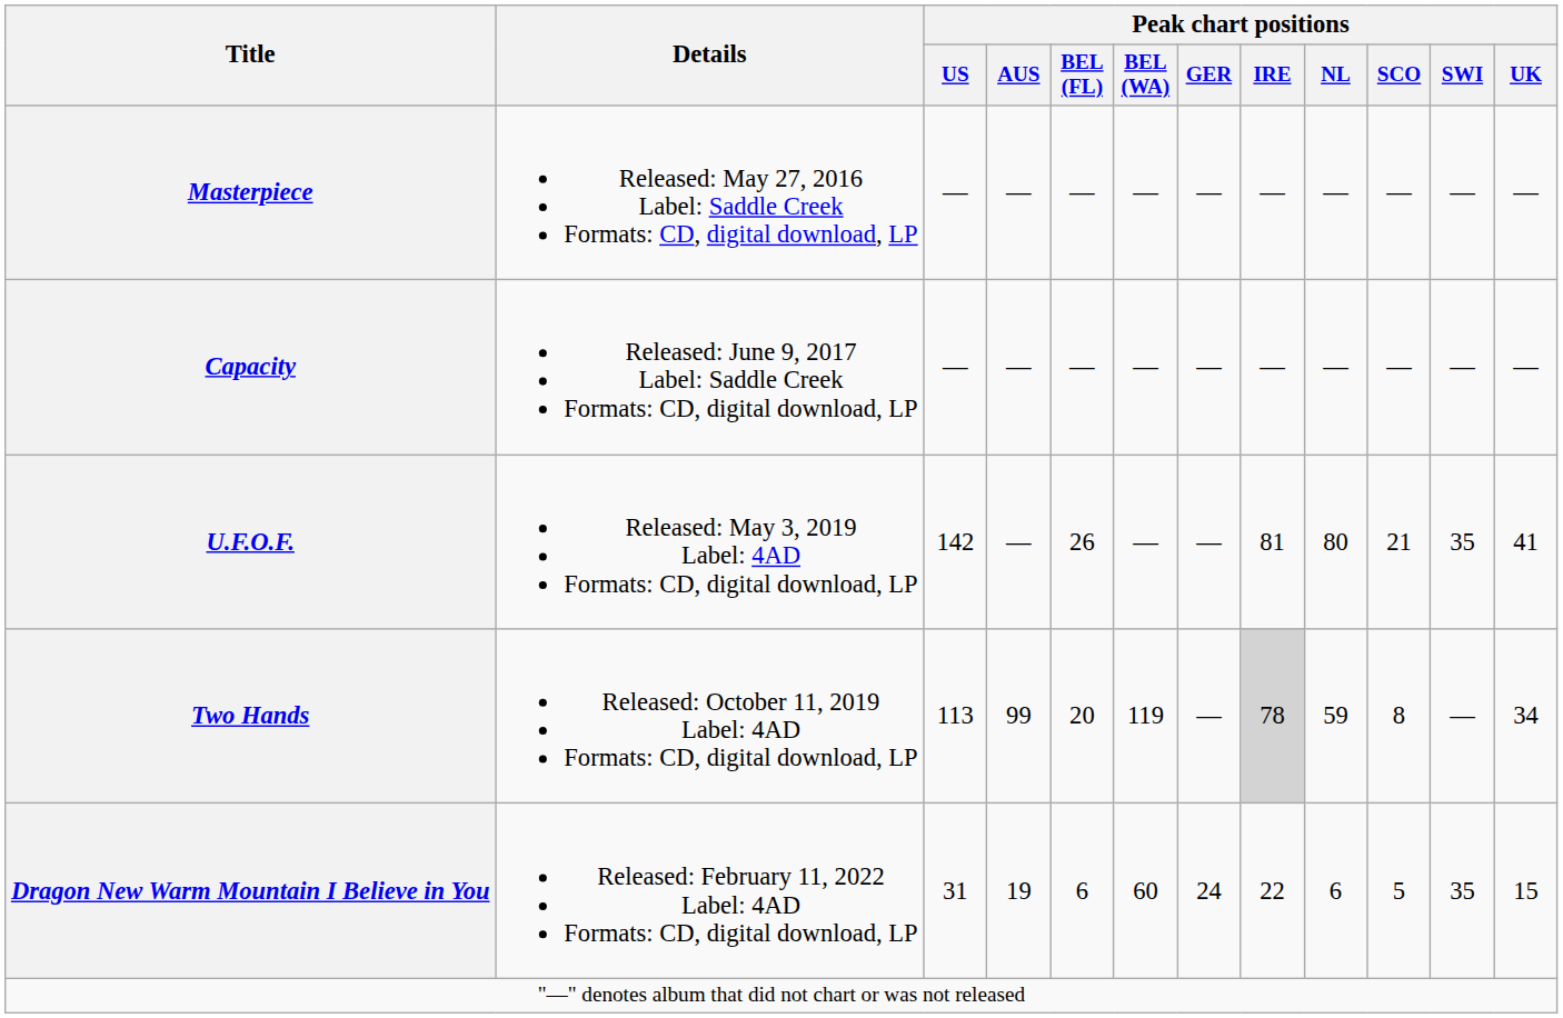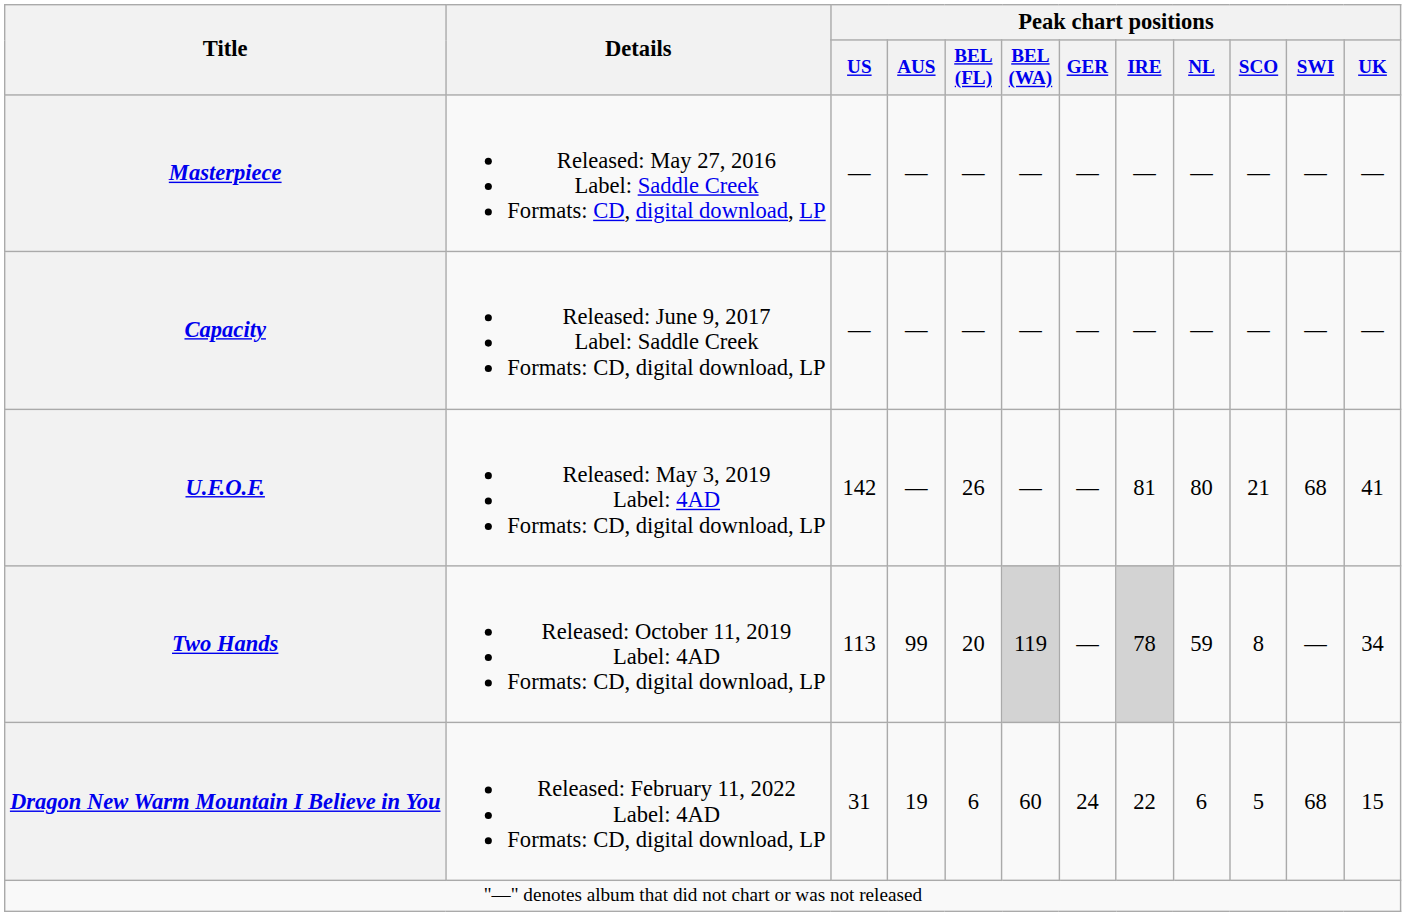U.F.O.F. | Peak chart positions / SWI: 35 -> 68
Two Hands | Peak chart positions / BEL (WA): no background -> lightgrey background
Dragon New Warm Mountain I Believe in You | Peak chart positions / SWI: 35 -> 68
